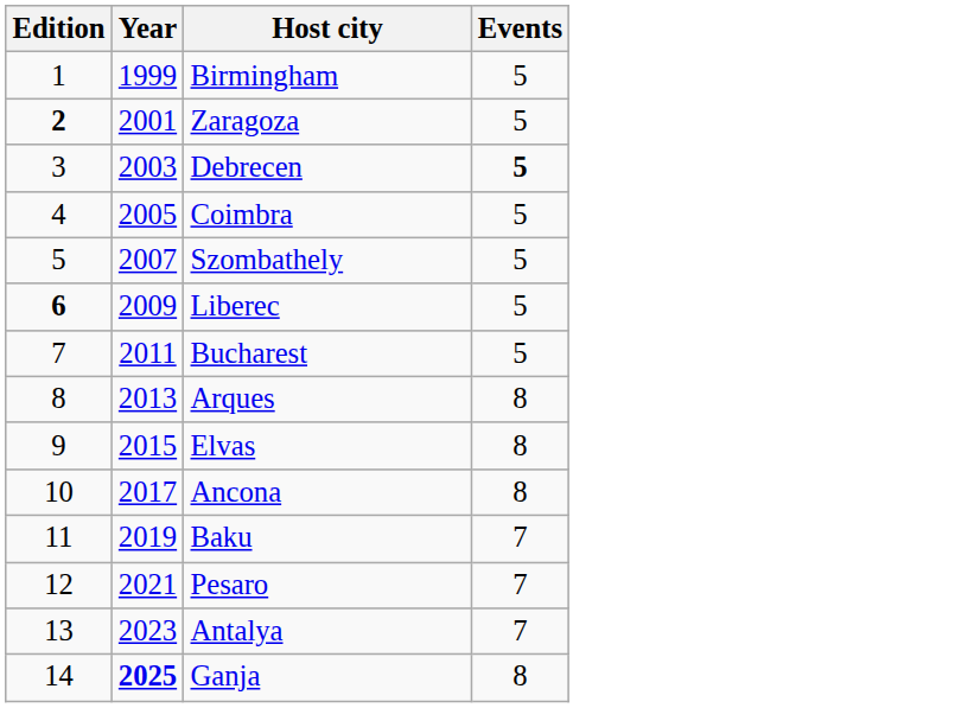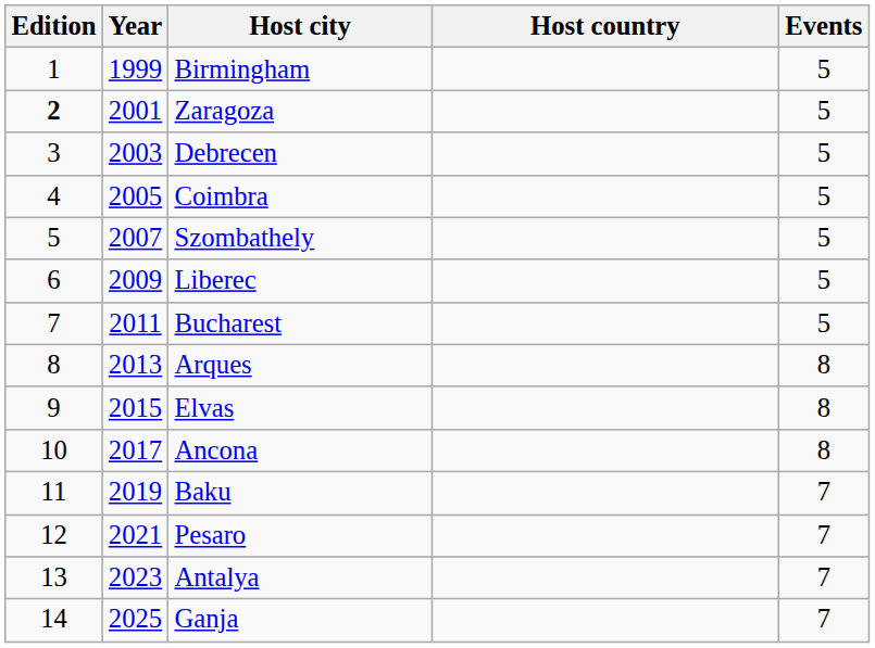+ column: Host country
Debrecen | Events: bold -> normal
Liberec | Edition: bold -> normal
Ganja | Year: bold -> normal
Ganja | Events: 8 -> 7
